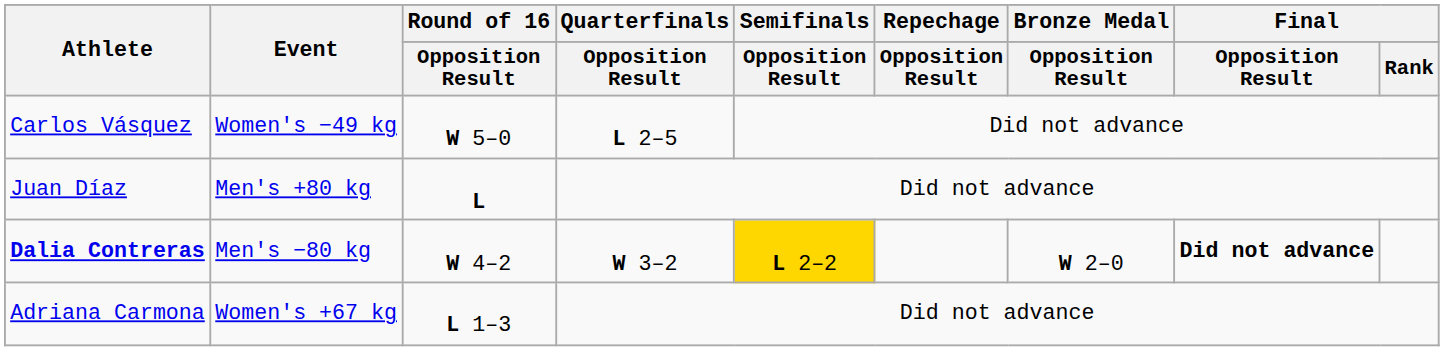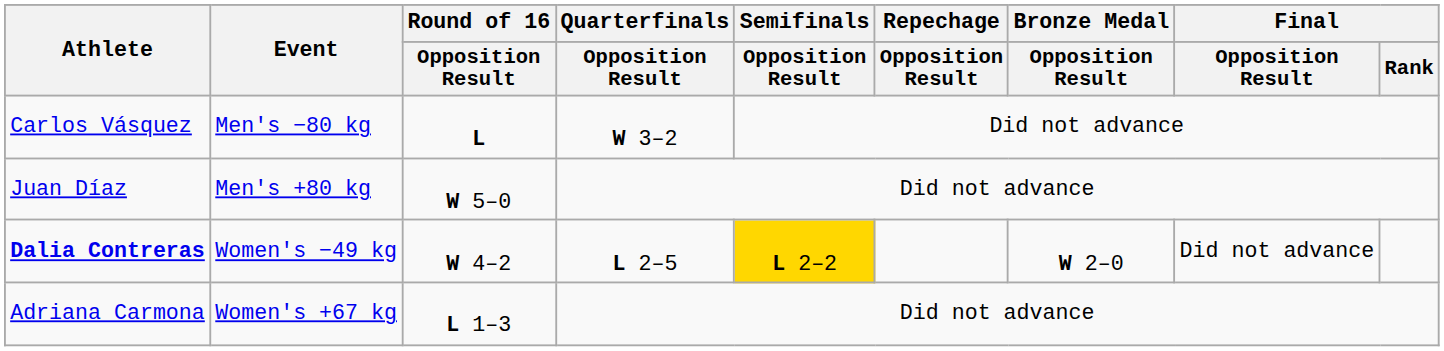Carlos Vásquez | Event: Women's −49 kg -> Men's −80 kg
Carlos Vásquez | Round of 16 / Opposition Result: W 5–0 -> L
Carlos Vásquez | Quarterfinals / Opposition Result: L 2–5 -> W 3–2
Juan Díaz | Round of 16 / Opposition Result: L -> W 5–0
Dalia Contreras | Event: Men's −80 kg -> Women's −49 kg
Dalia Contreras | Quarterfinals / Opposition Result: W 3–2 -> L 2–5
Dalia Contreras | Final / Opposition Result: bold -> normal
